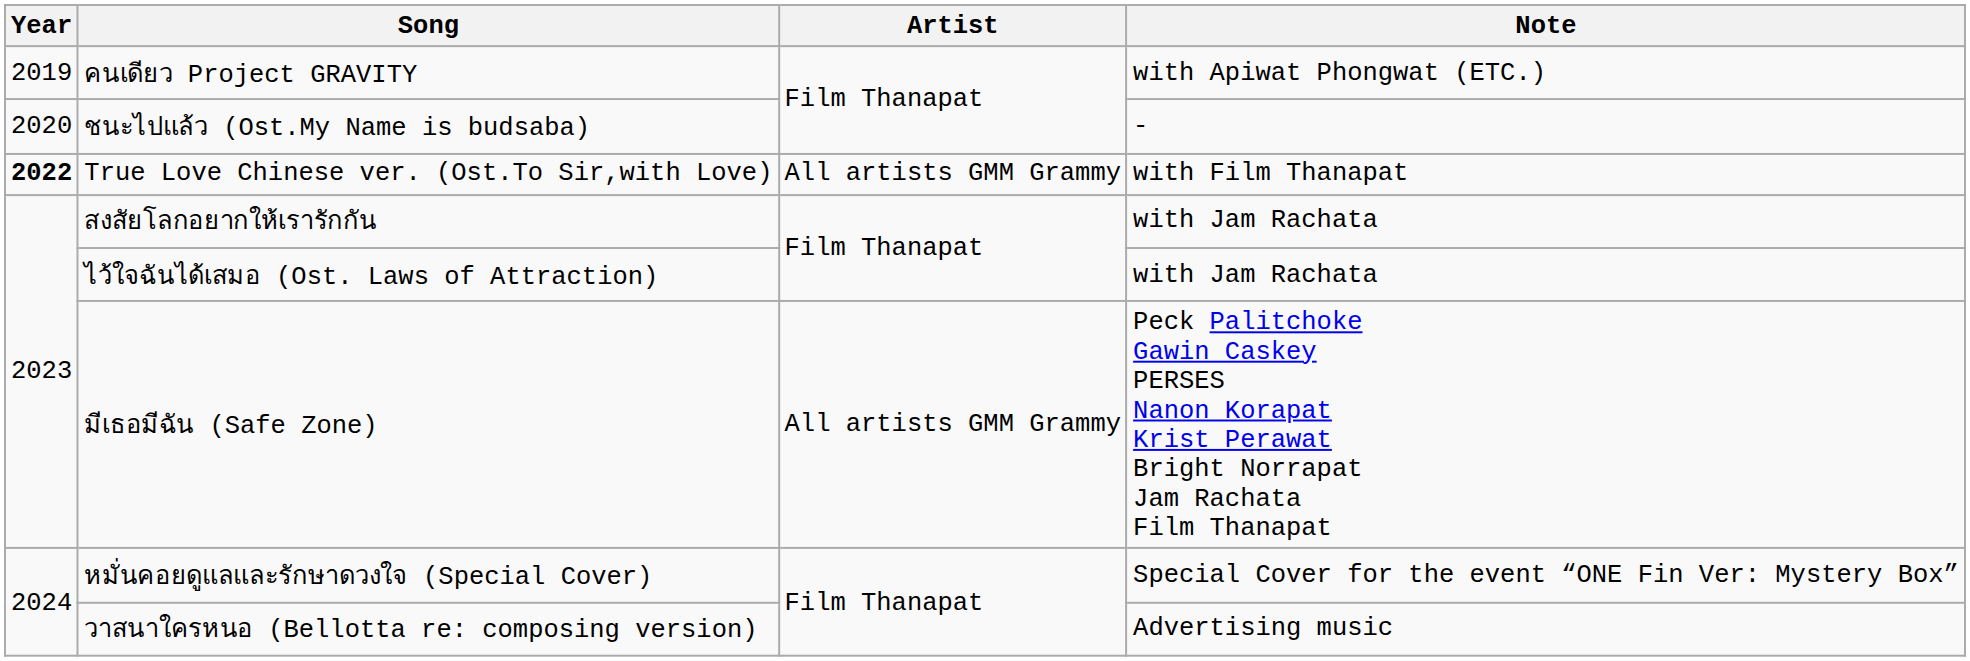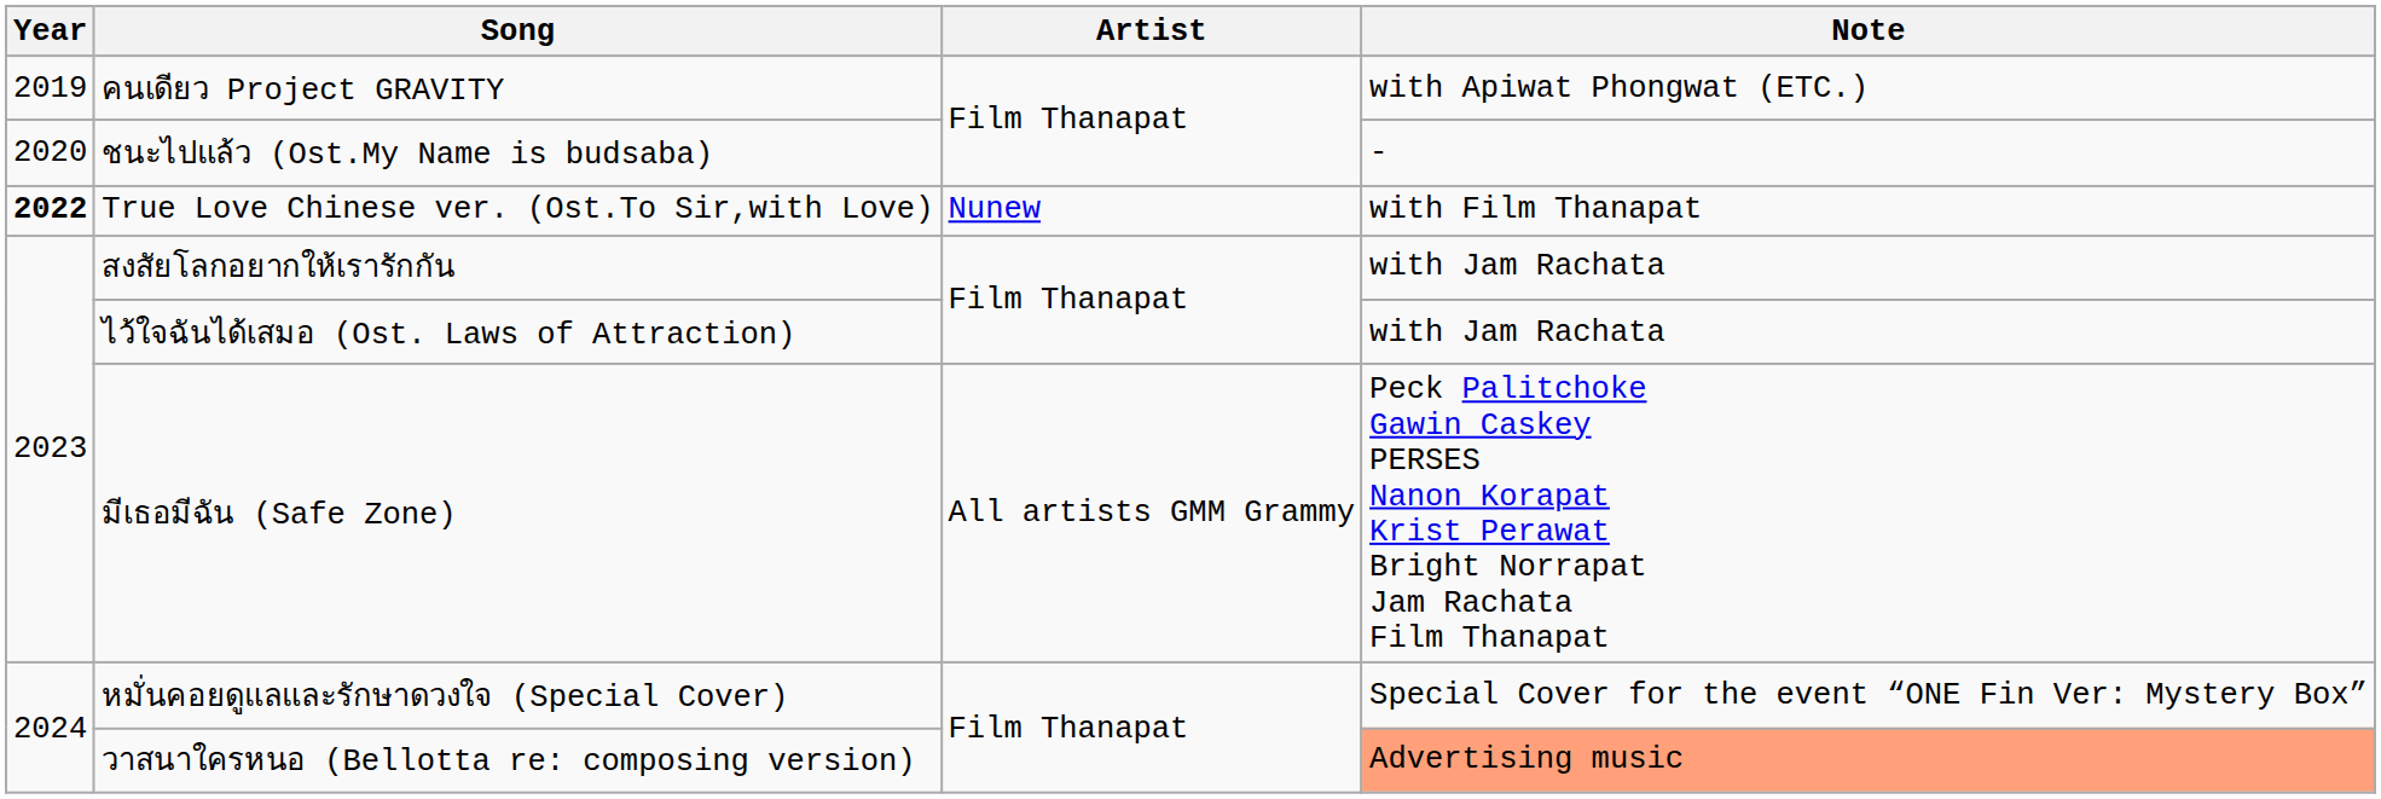True Love Chinese ver. (Ost.To Sir,with Love) | Artist: All artists GMM Grammy -> Nunew
วาสนาใครหนอ (Bellotta re: composing version) | Note: no background -> lightsalmon background
